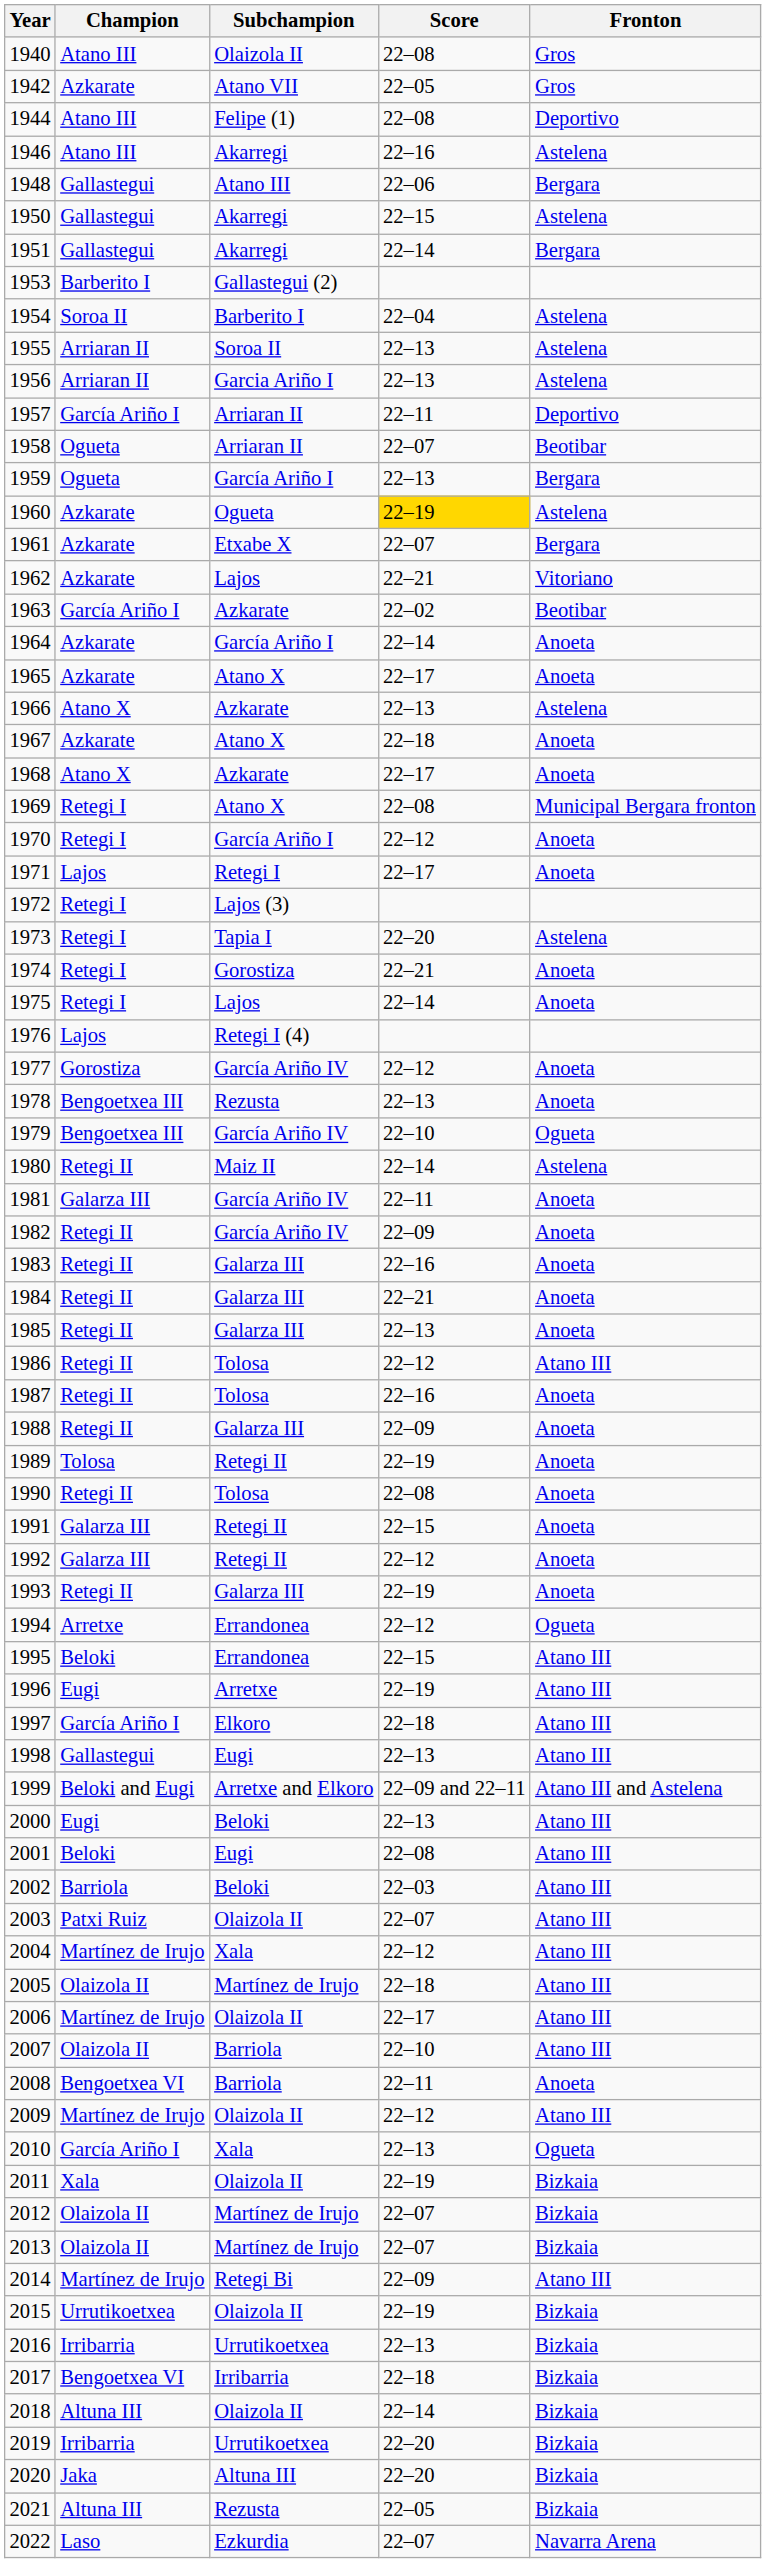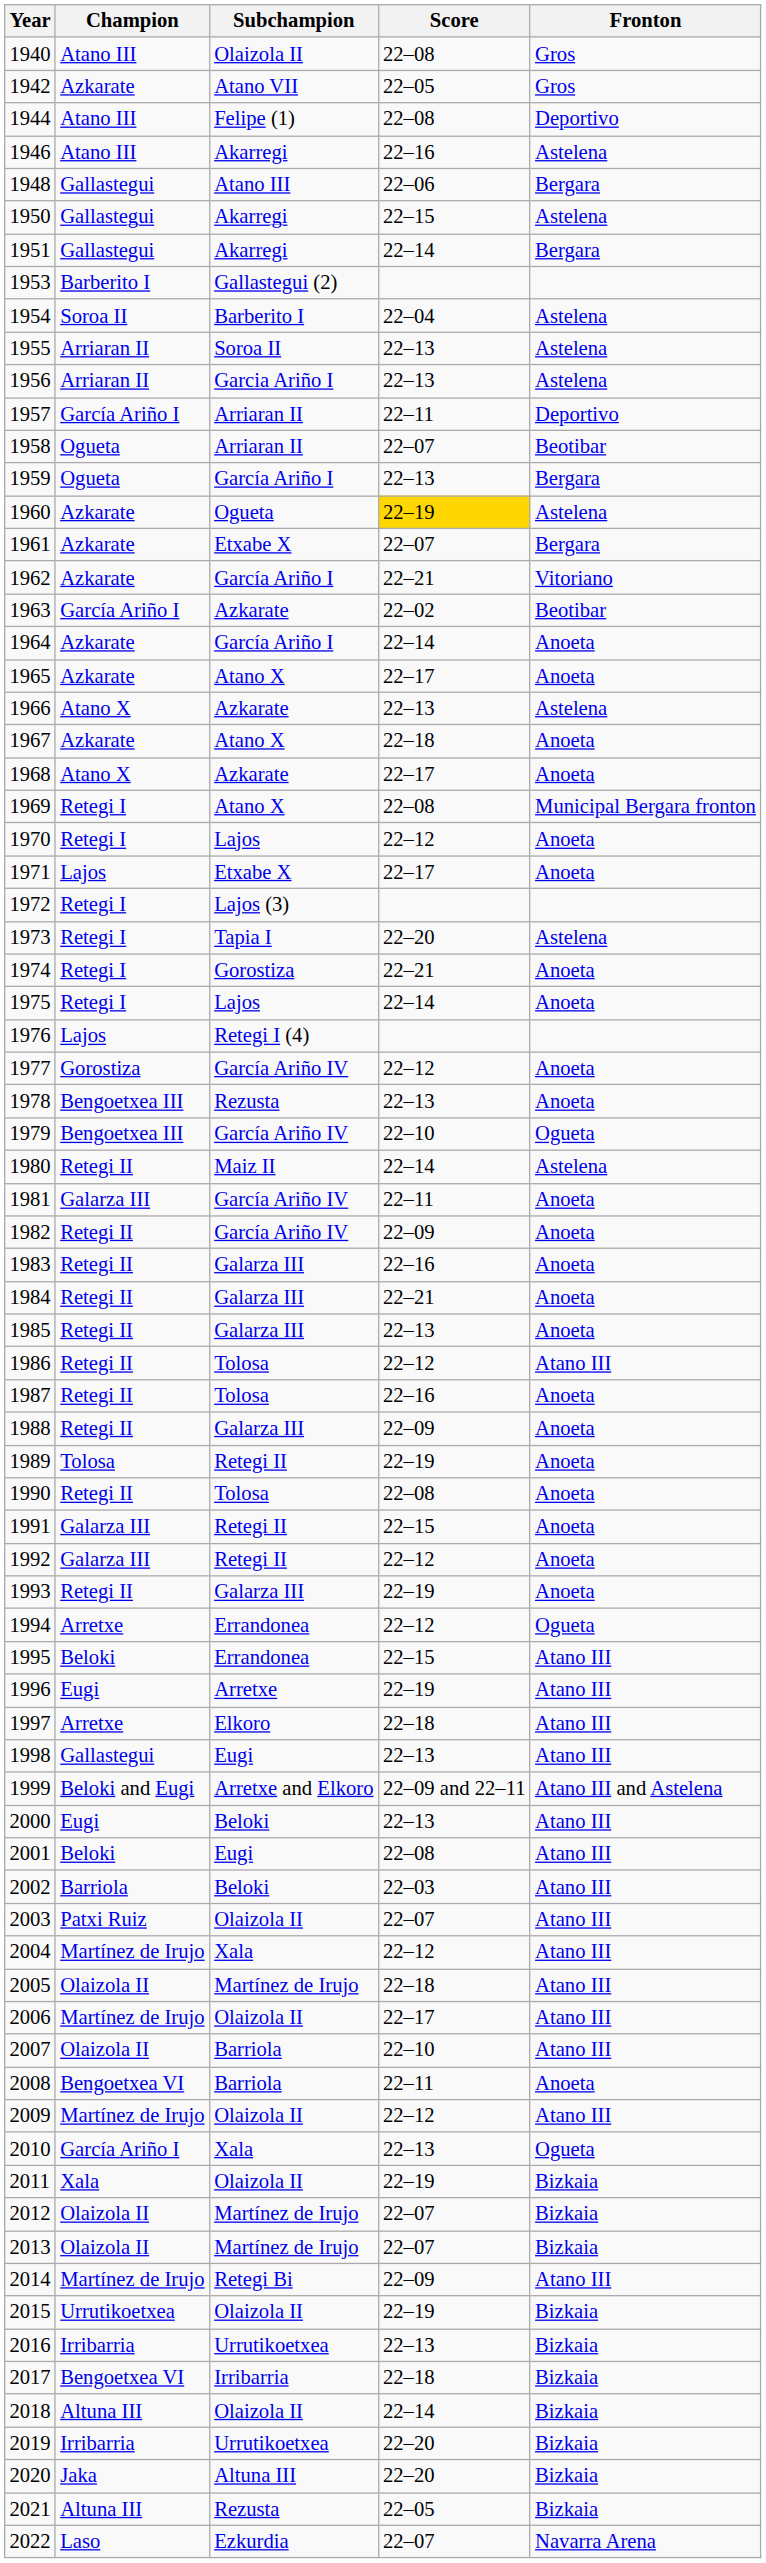1962 | Subchampion: Lajos -> García Ariño I
1970 | Subchampion: García Ariño I -> Lajos
1971 | Subchampion: Retegi I -> Etxabe X
1997 | Champion: García Ariño I -> Arretxe
